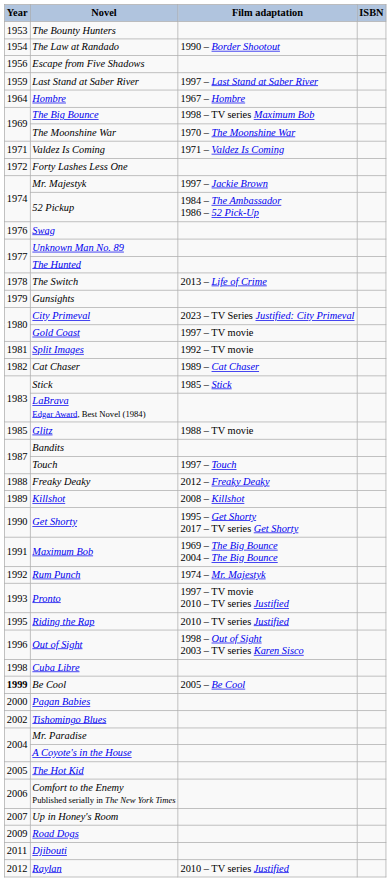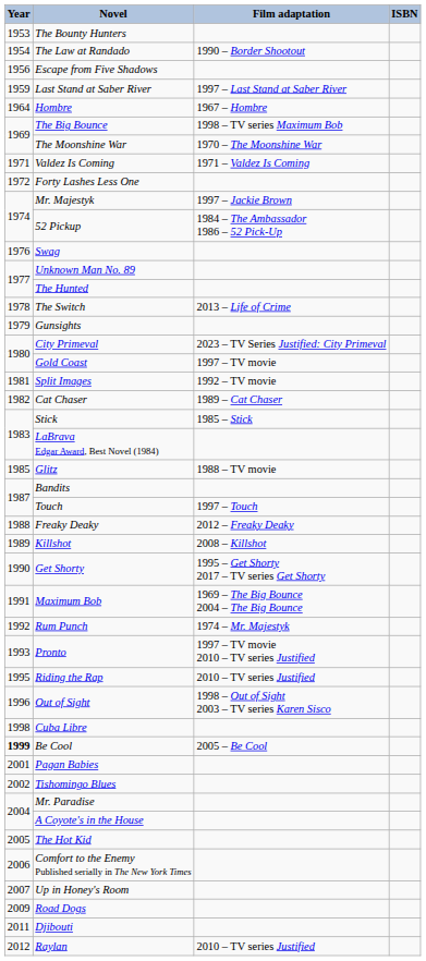Pagan Babies | Year: 2000 -> 2001
